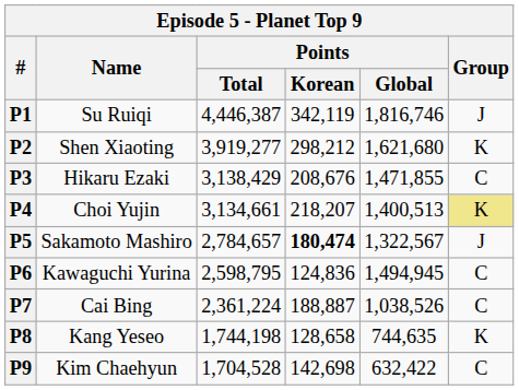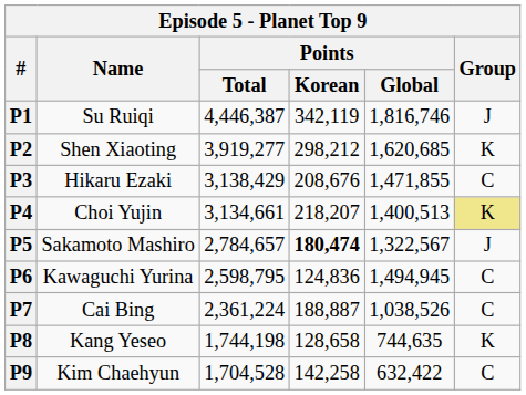P2 | Points / Global: 1,621,680 -> 1,620,685
P9 | Points / Korean: 142,698 -> 142,258
